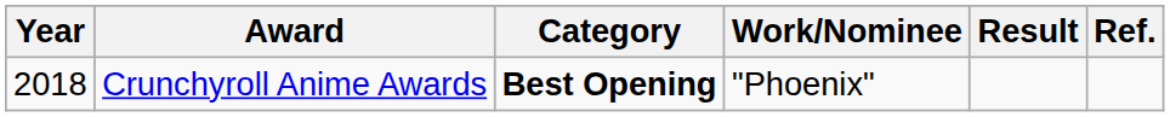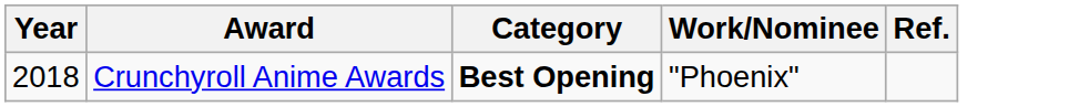- column: Result
